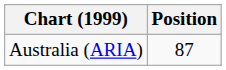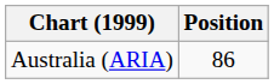Australia (ARIA) | Position: 87 -> 86
